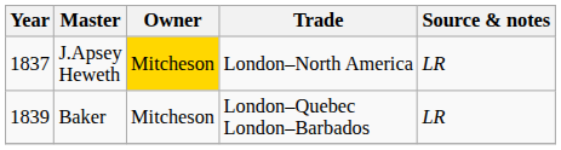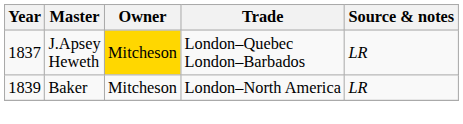J.Apsey Heweth | Trade: London–North America -> London–Quebec London–Barbados
Baker | Trade: London–Quebec London–Barbados -> London–North America
